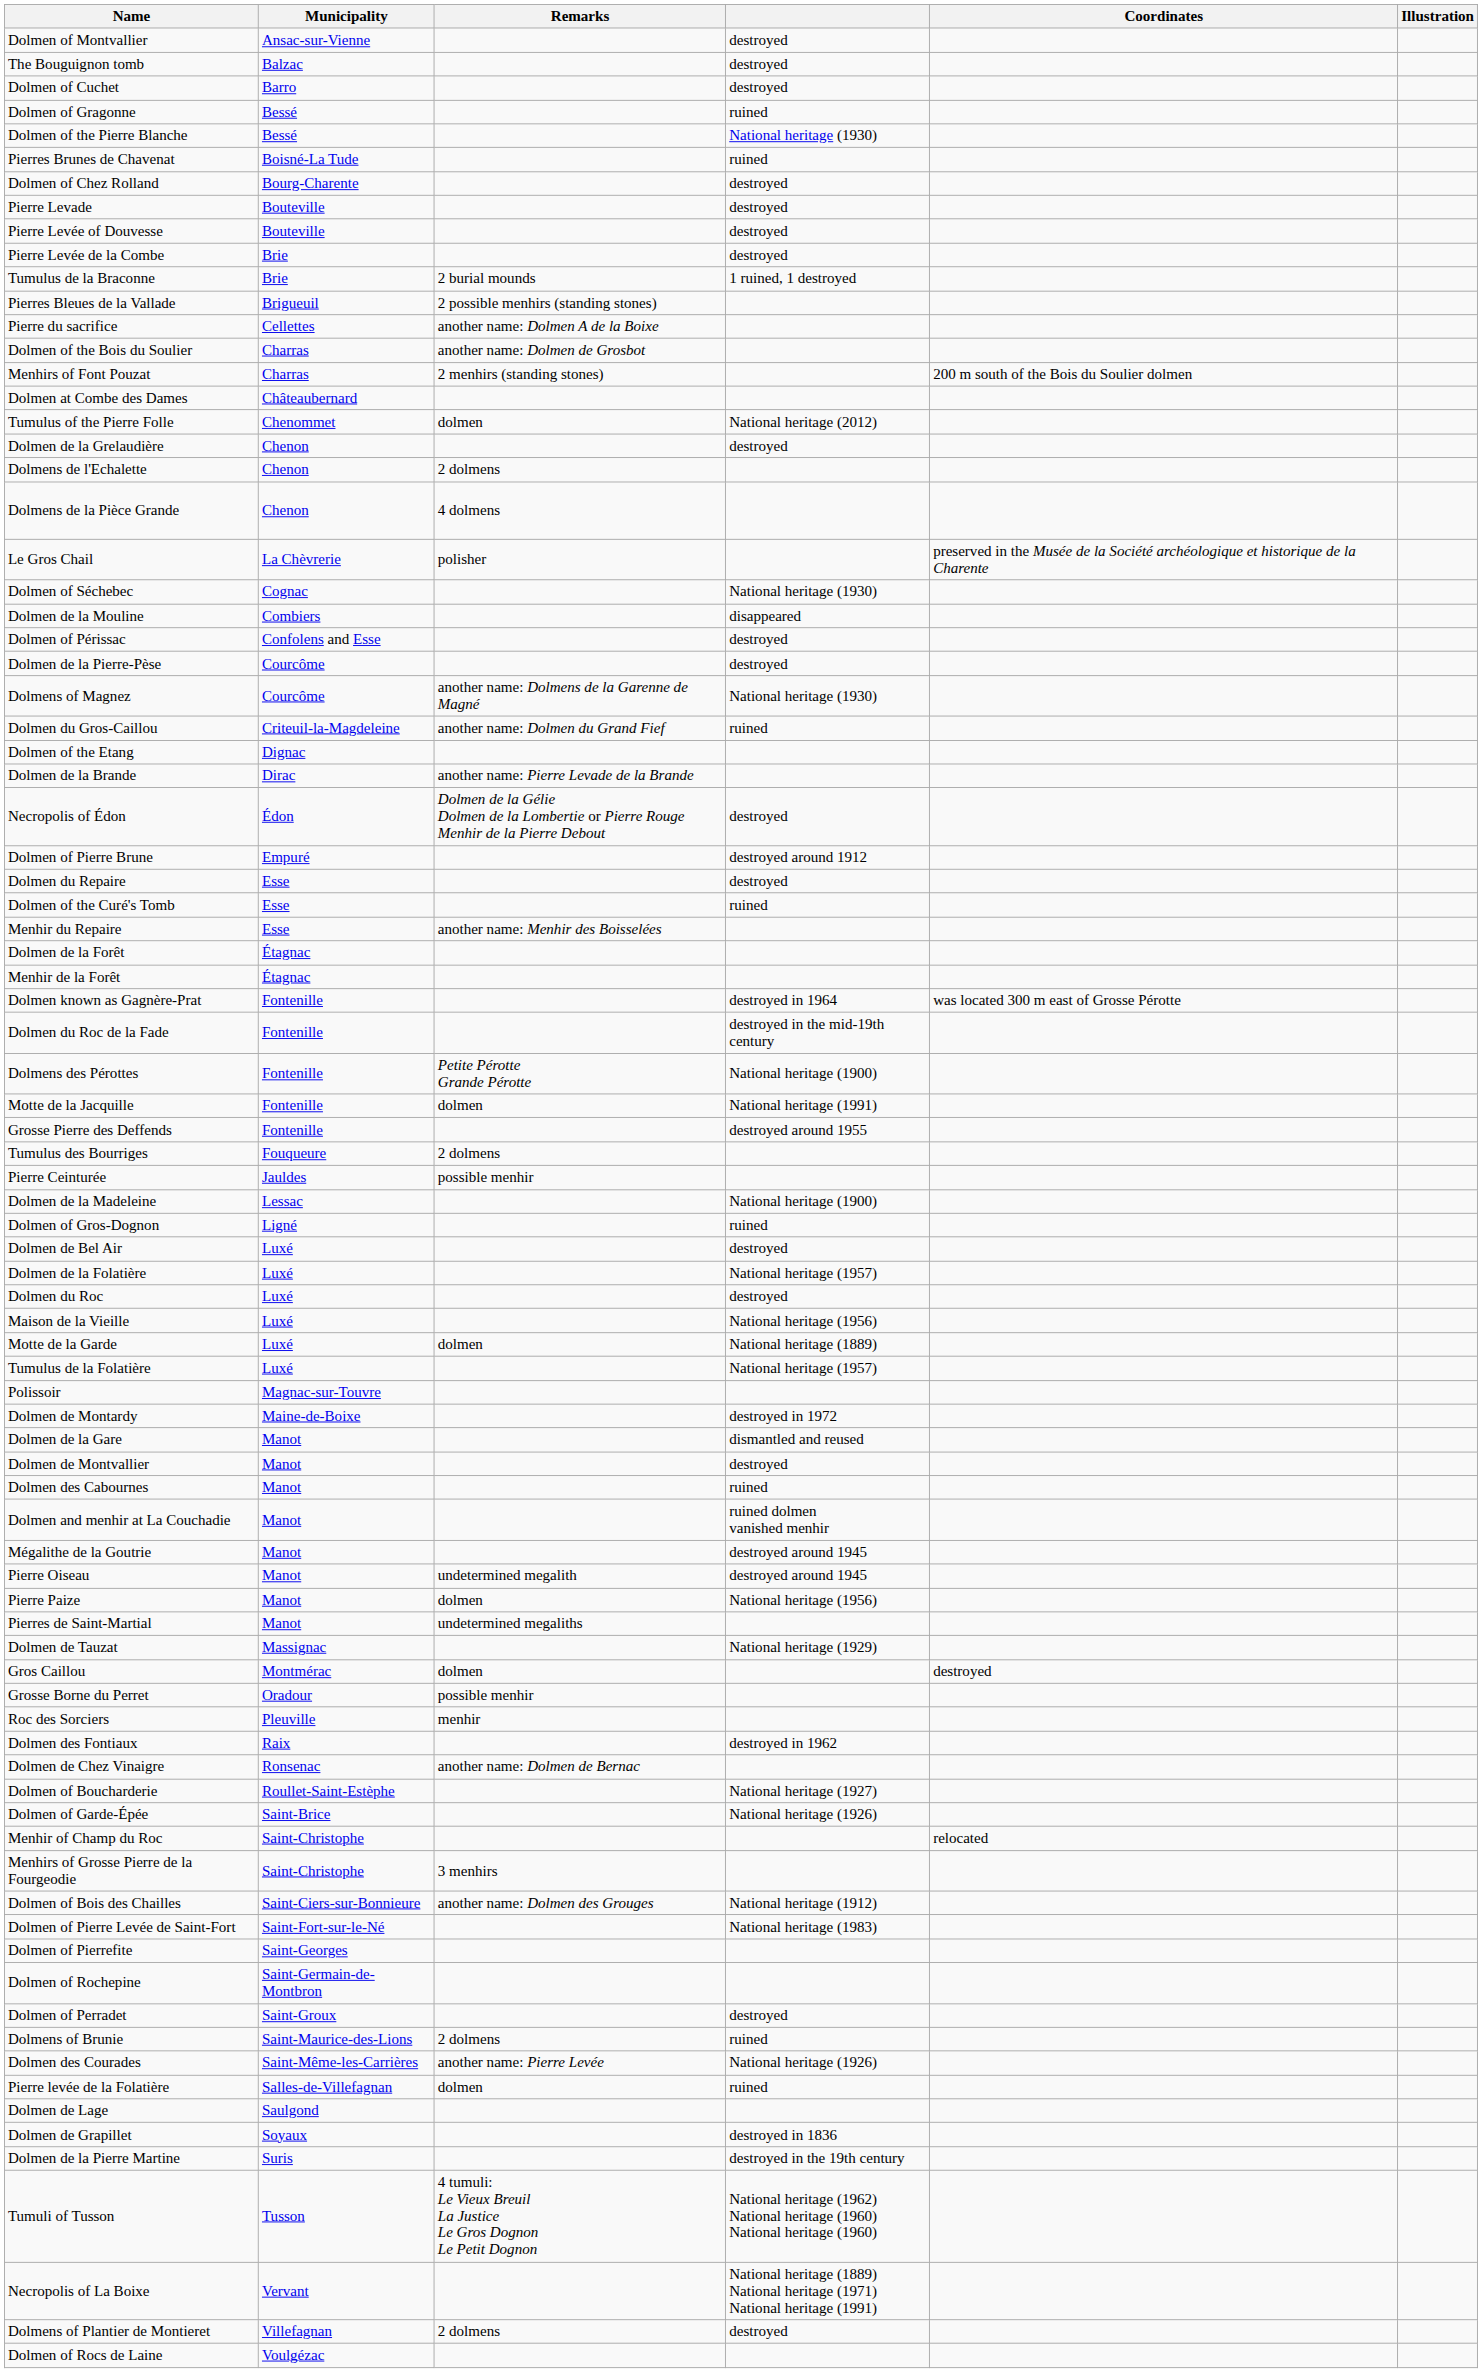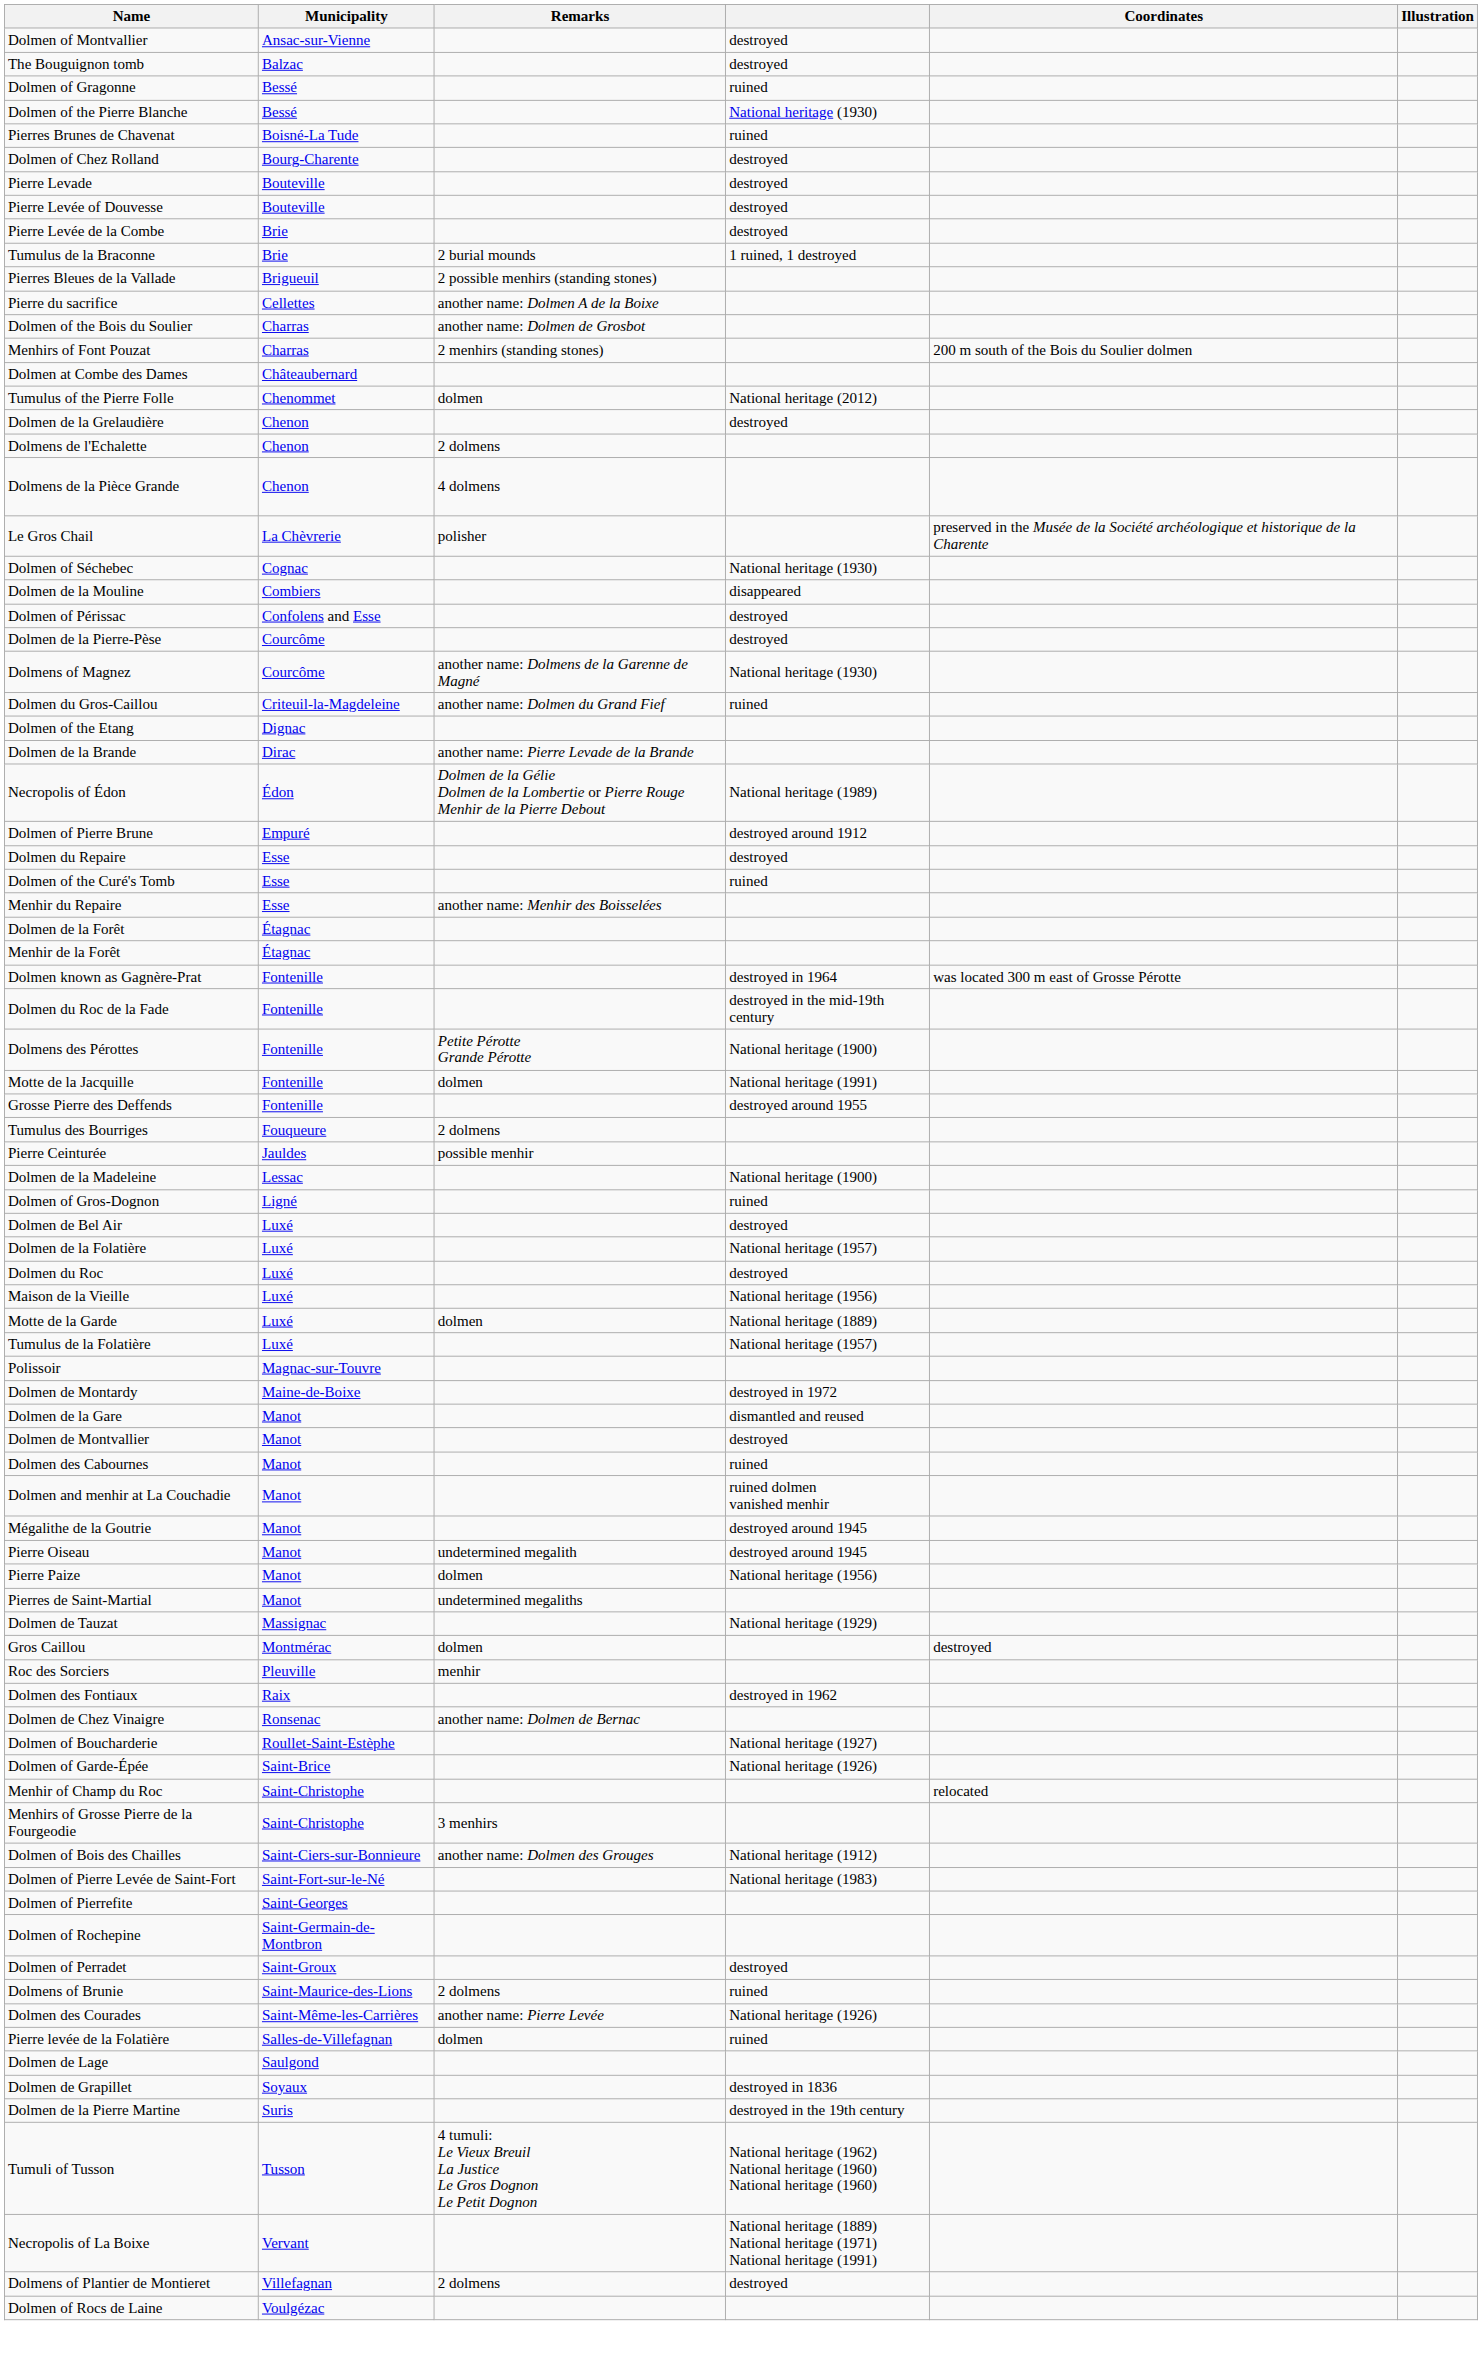- row: Dolmen of Cuchet | Barro | destroyed
Necropolis of Édon | column 4: destroyed -> National heritage (1989)
- row: Grosse Borne du Perret | Oradour | possible menhir
